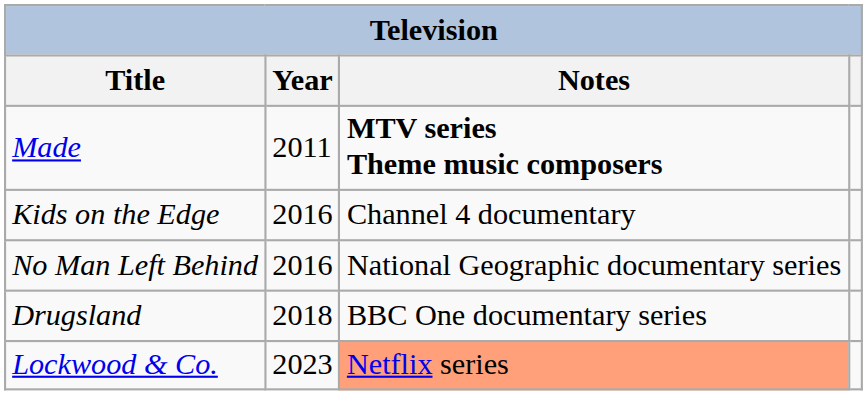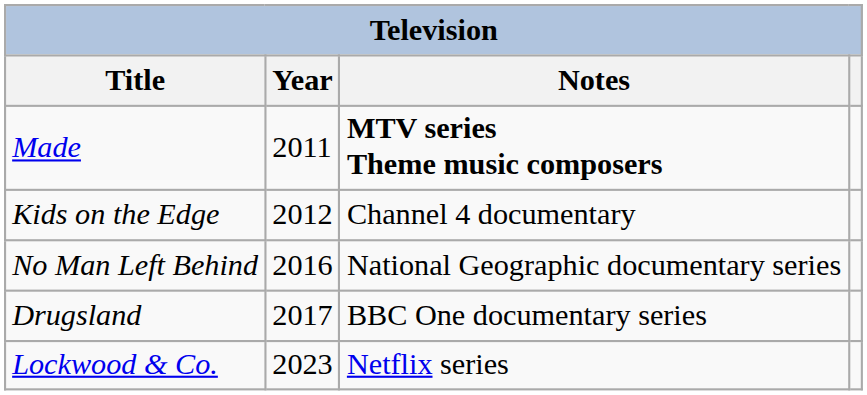Kids on the Edge | Year: 2016 -> 2012
Drugsland | Year: 2018 -> 2017
Lockwood & Co. | Notes: lightsalmon background -> no background
